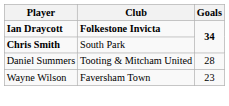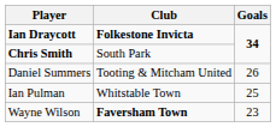Daniel Summers | Goals: 28 -> 26
+ row: Ian Pulman | Whitstable Town | 25
Wayne Wilson | Club: normal -> bold
